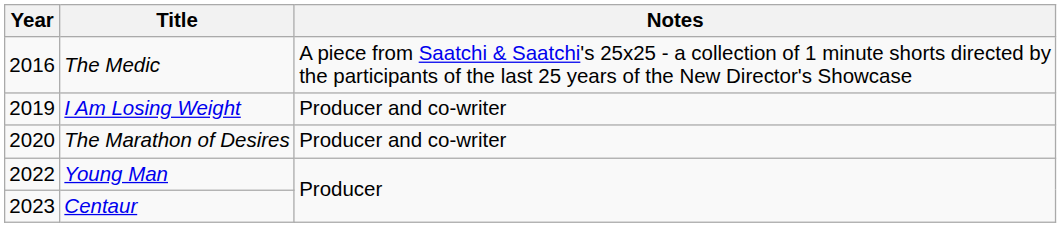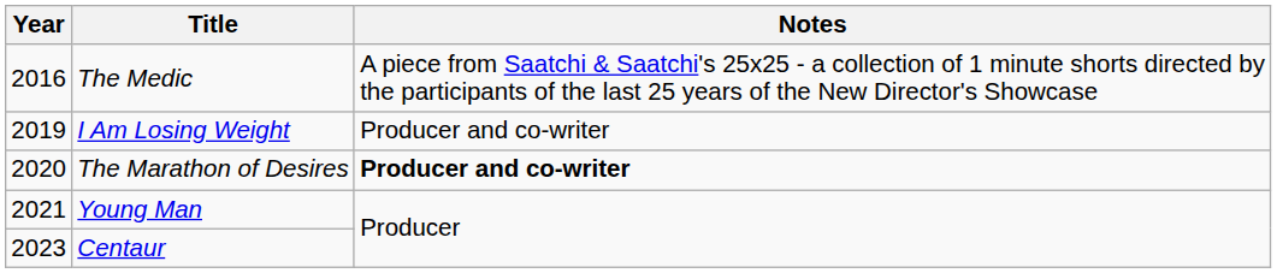The Marathon of Desires | Notes: normal -> bold
Young Man | Year: 2022 -> 2021
